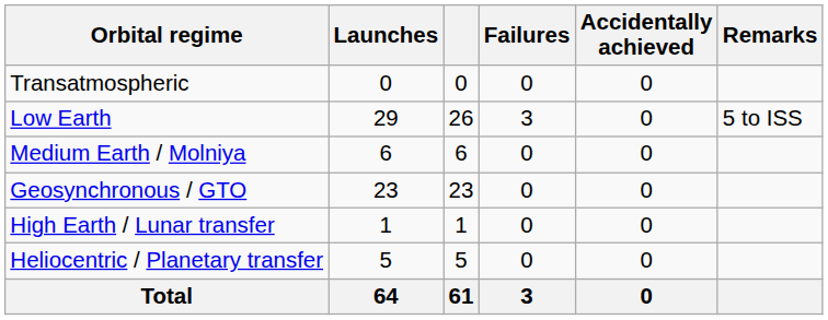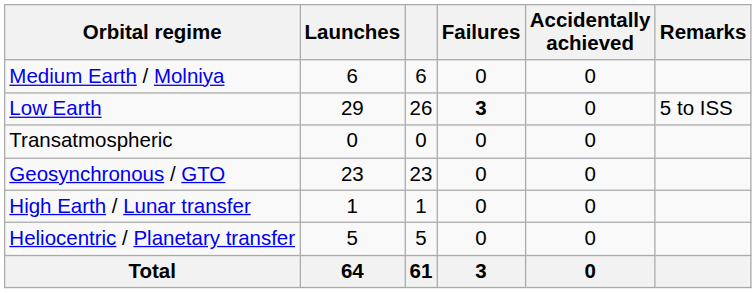rows swapped: Transatmospheric <-> Medium Earth / Molniya
Low Earth | Failures: normal -> bold
